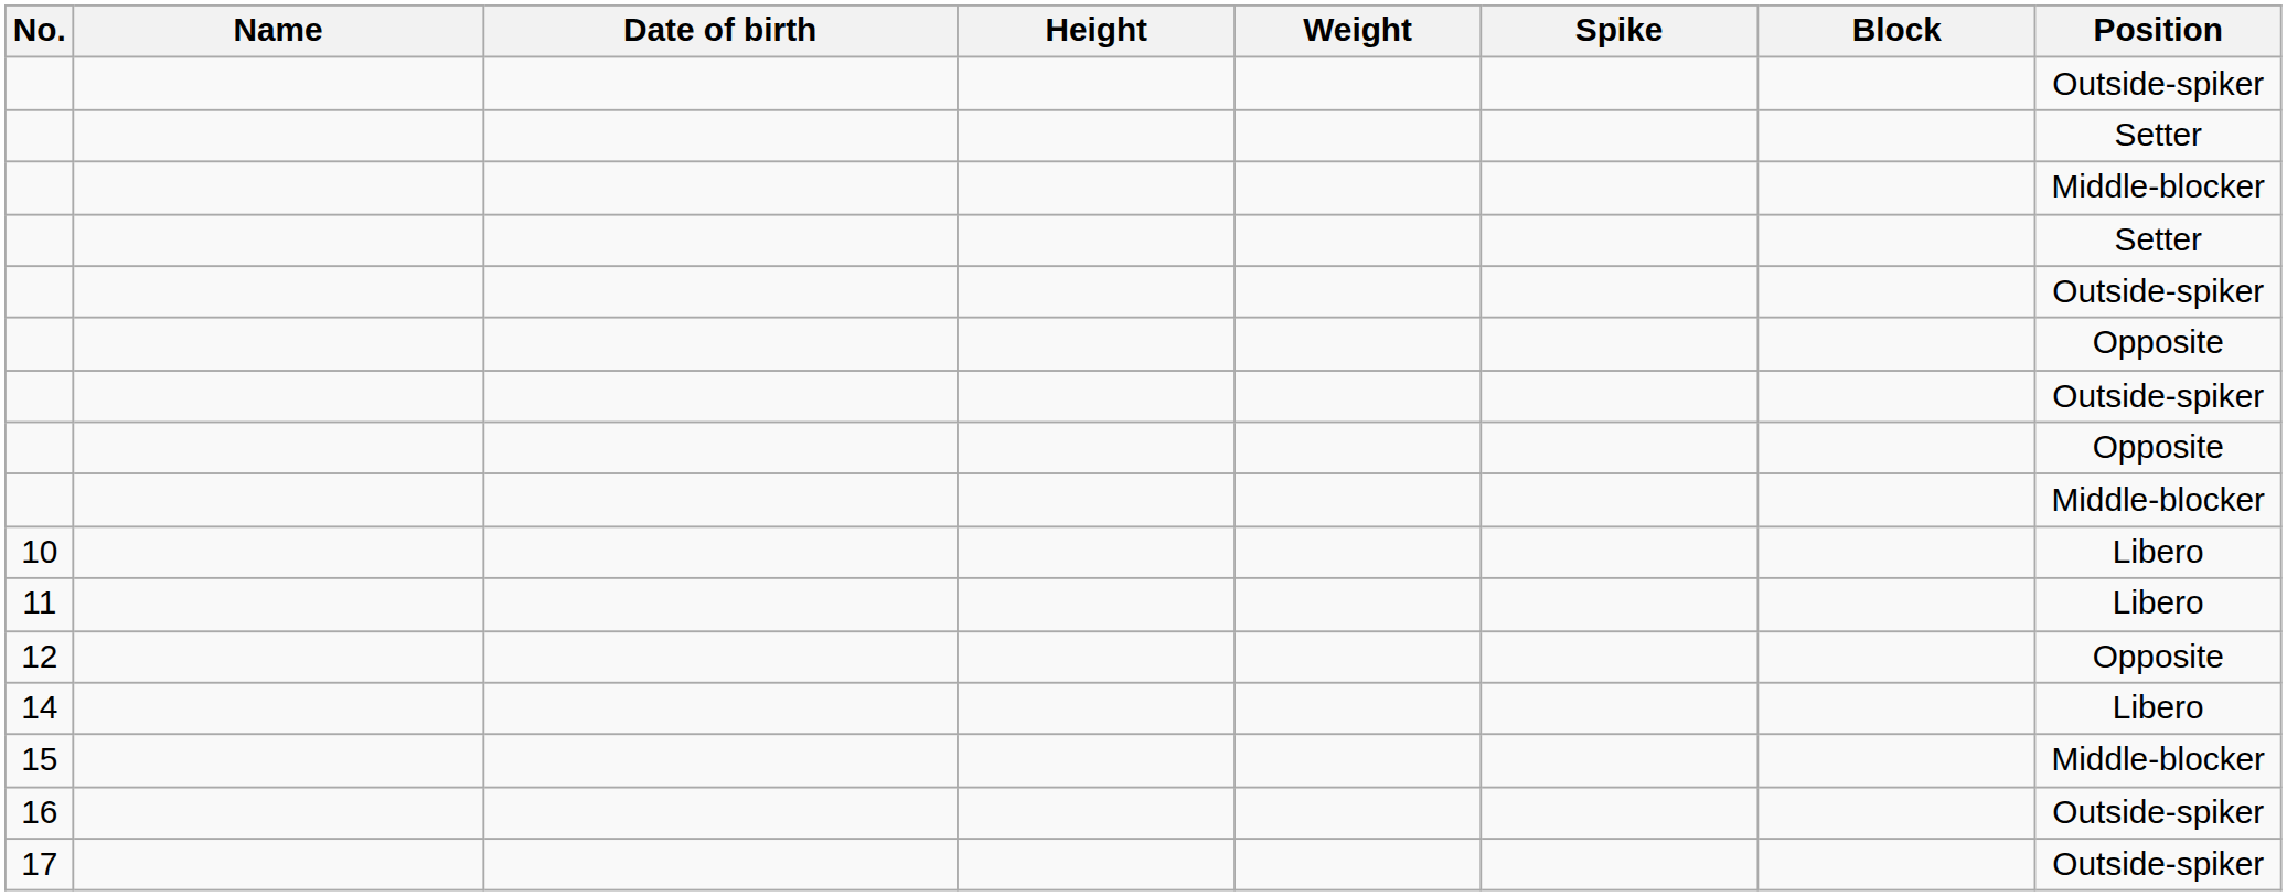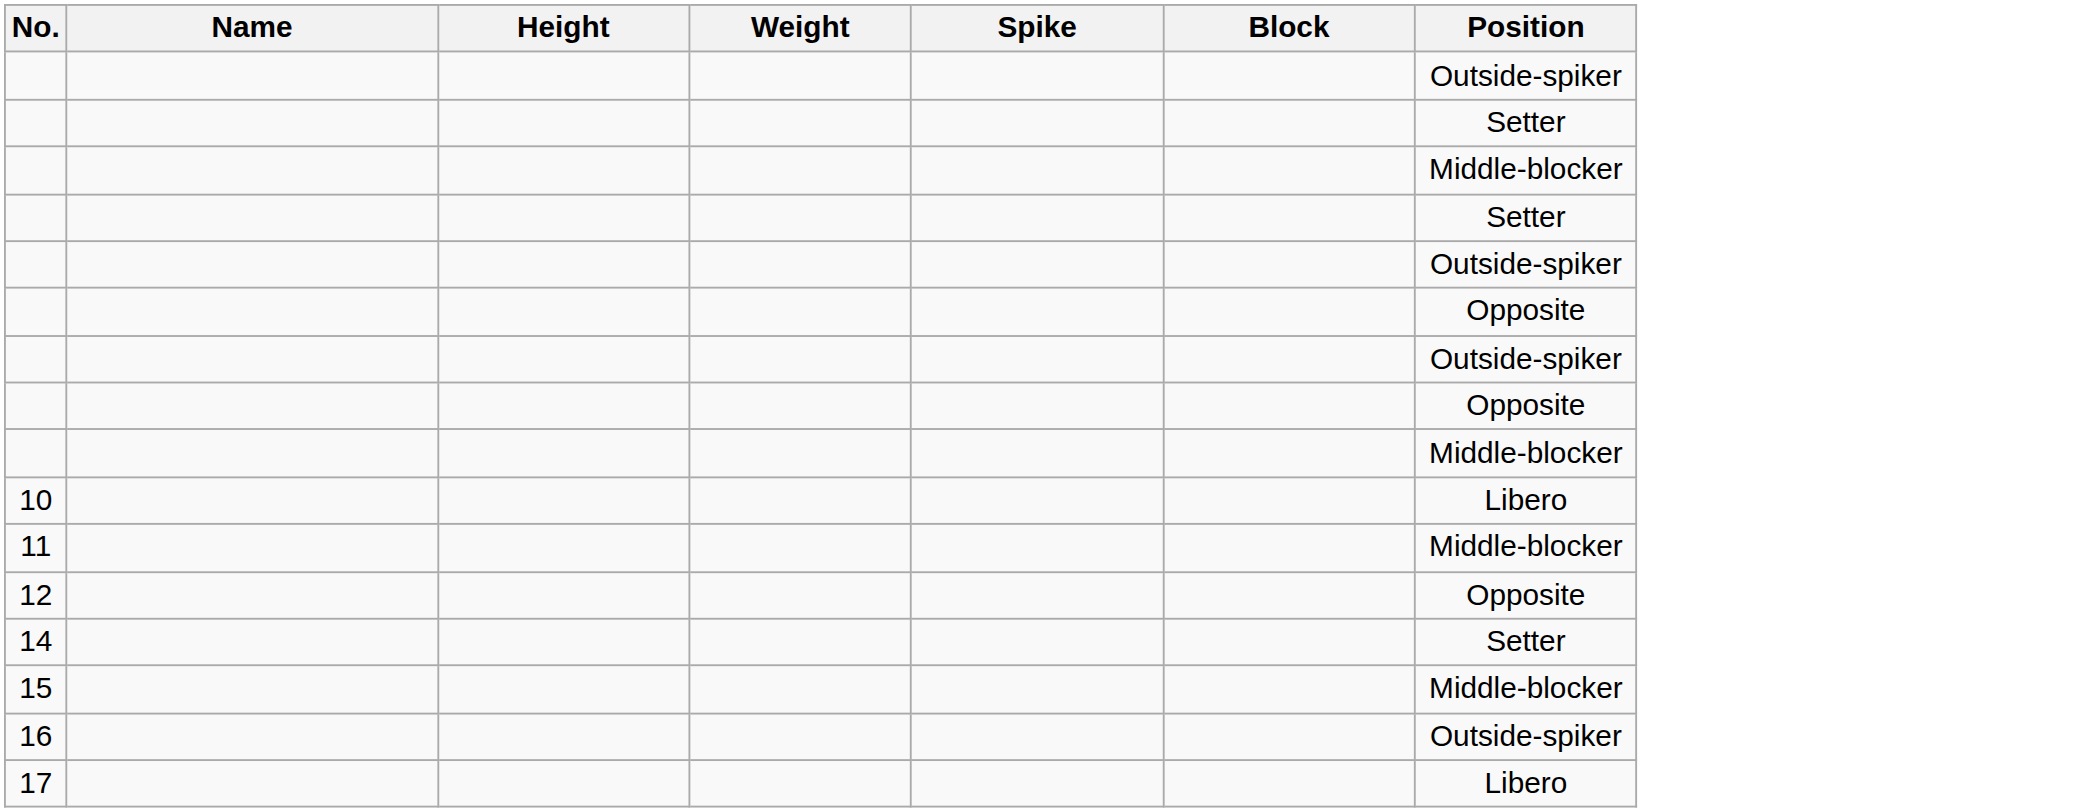- column: Date of birth
11 | Position: Libero -> Middle-blocker
14 | Position: Libero -> Setter
17 | Position: Outside-spiker -> Libero
